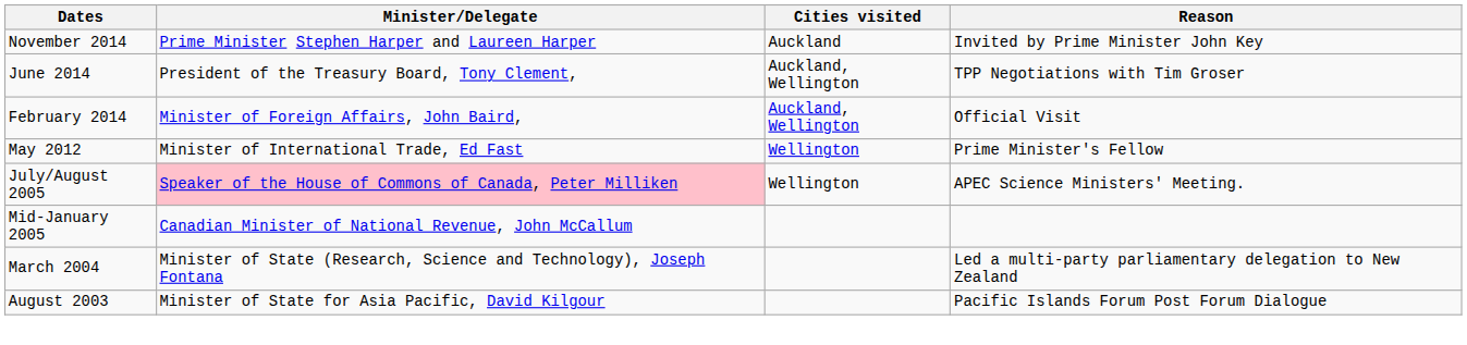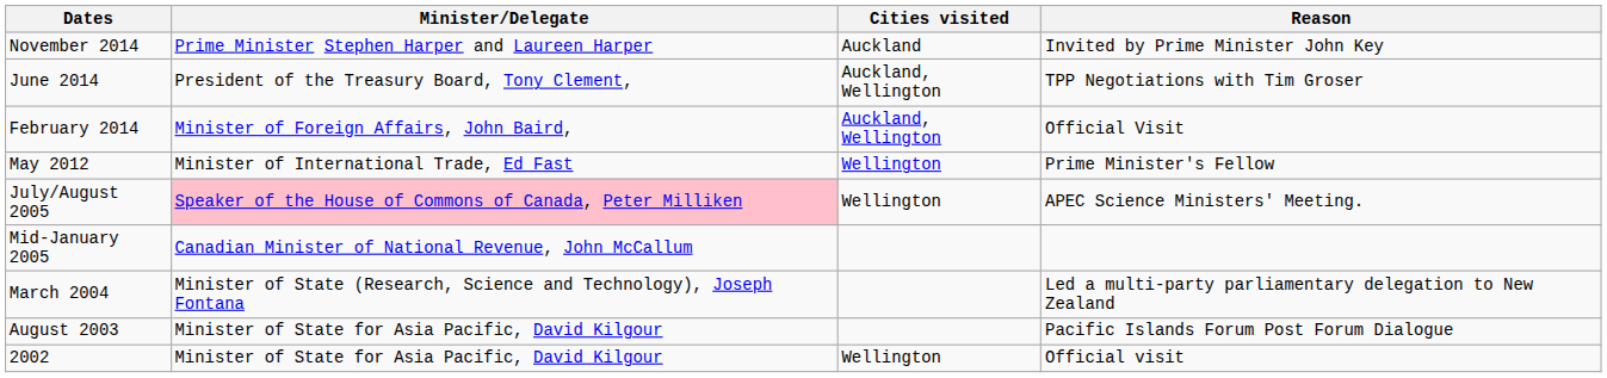+ row: 2002 | Minister of State for Asia Pacific, David Kilgour | Wellington | Official visit
